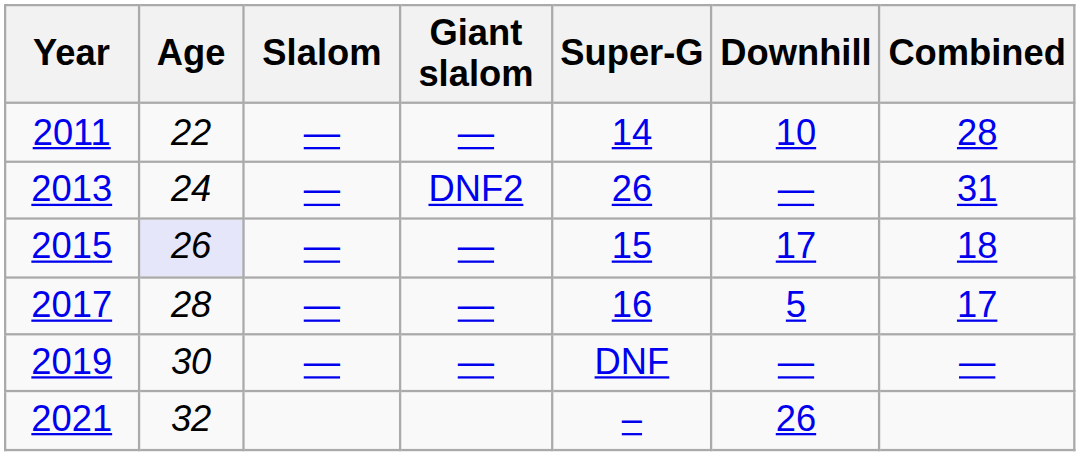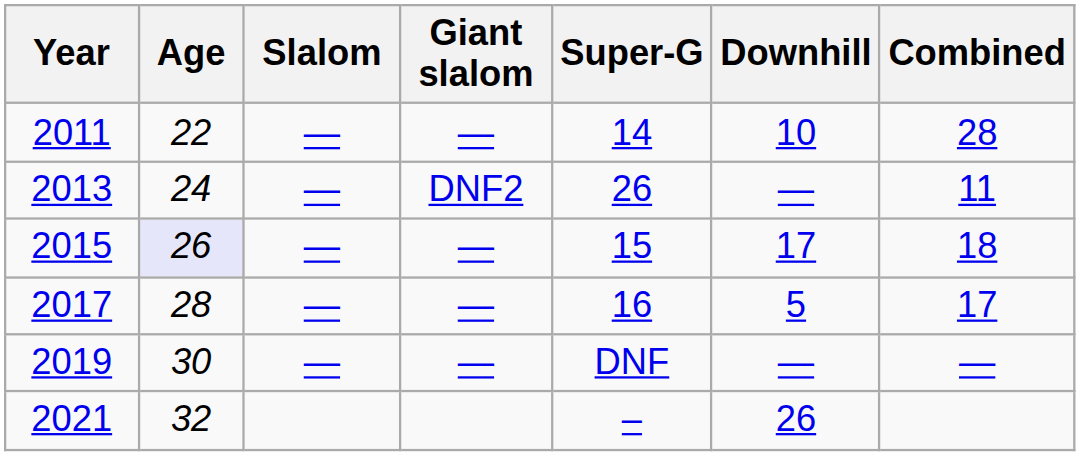2013 | Combined: 31 -> 11
